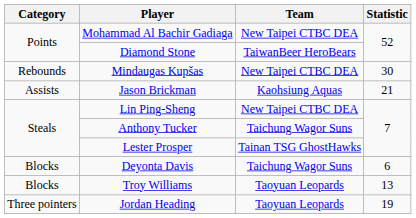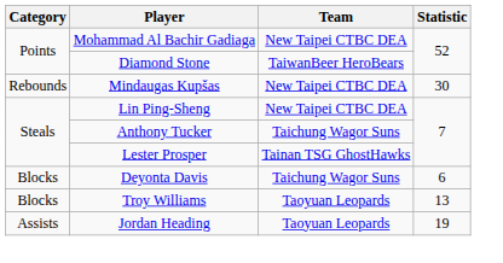- row: Assists | Jason Brickman | Kaohsiung Aquas | 21
Jordan Heading | Category: Three pointers -> Assists
